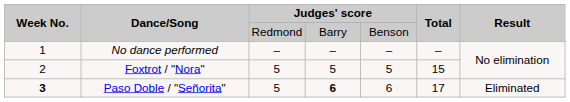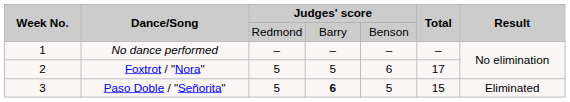Foxtrot / "Nora" | column 5: 5 -> 6
Foxtrot / "Nora" | Total: 15 -> 17
Paso Doble / "Señorita" | Week No.: bold -> normal
Paso Doble / "Señorita" | column 5: 6 -> 5
Paso Doble / "Señorita" | Total: 17 -> 15
